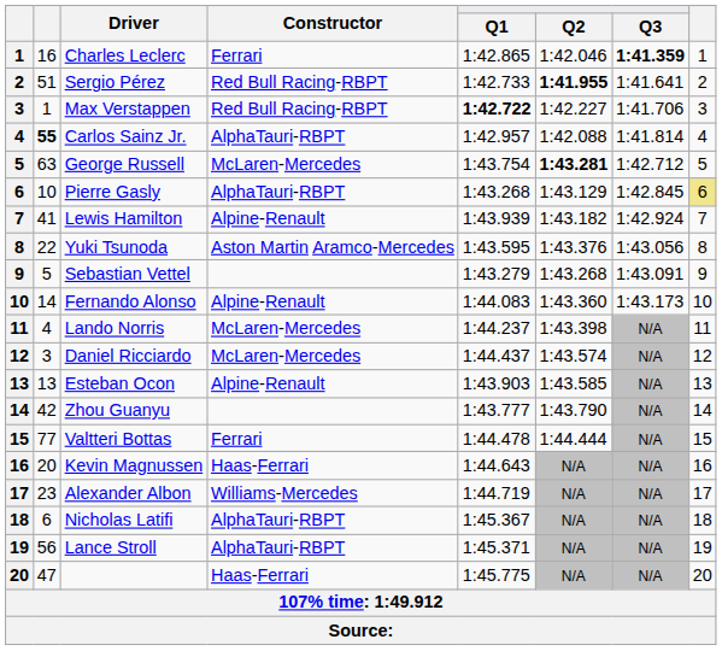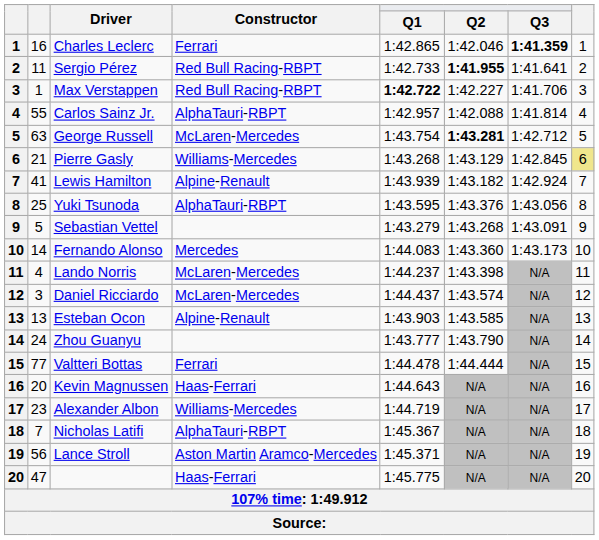Sergio Pérez | column 2: 51 -> 11
Carlos Sainz Jr. | column 2: bold -> normal
Pierre Gasly | column 2: 10 -> 21
Pierre Gasly | Constructor: AlphaTauri-RBPT -> Williams-Mercedes
Yuki Tsunoda | column 2: 22 -> 25
Yuki Tsunoda | Constructor: Aston Martin Aramco-Mercedes -> AlphaTauri-RBPT
Fernando Alonso | Constructor: Alpine-Renault -> Mercedes
Zhou Guanyu | column 2: 42 -> 24
Nicholas Latifi | column 2: 6 -> 7
Lance Stroll | Constructor: AlphaTauri-RBPT -> Aston Martin Aramco-Mercedes
